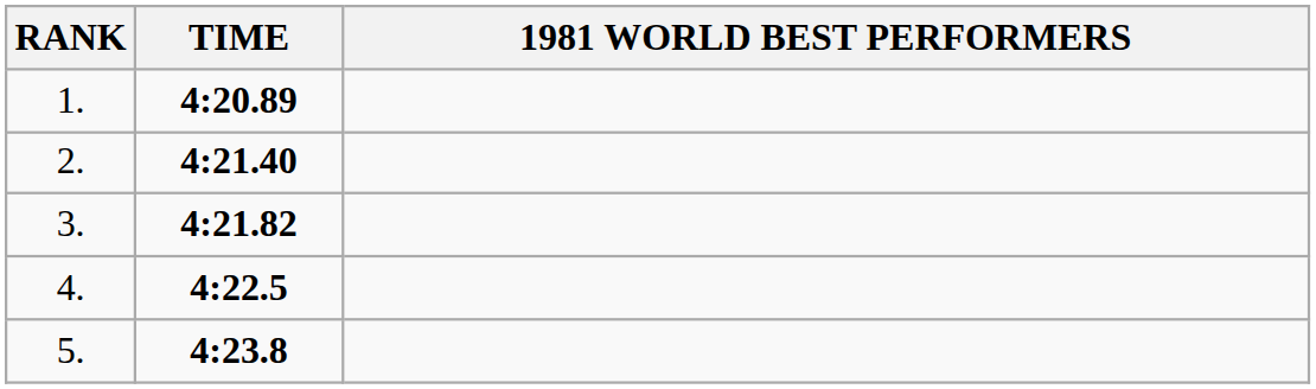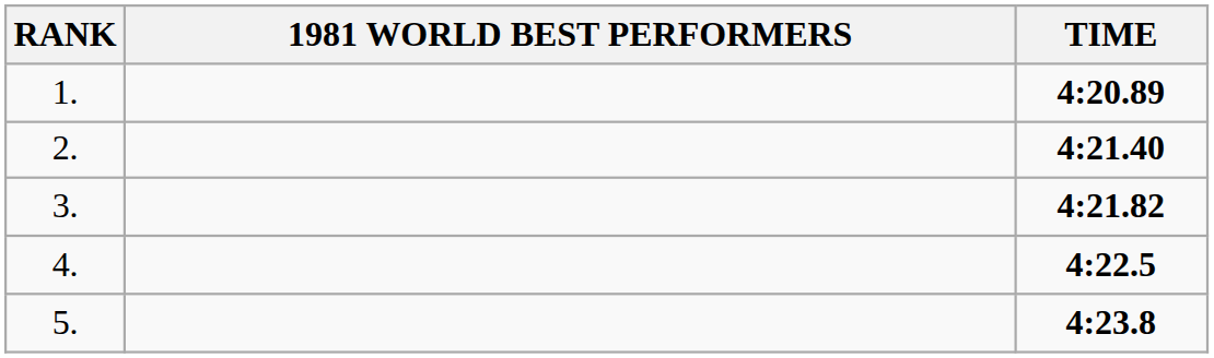columns swapped: 1981 WORLD BEST PERFORMERS <-> TIME
